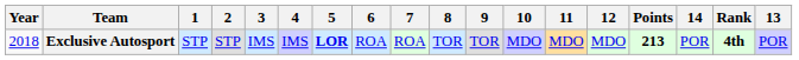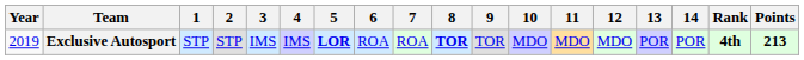columns swapped: 13 <-> Points
Exclusive Autosport | Year: 2018 -> 2019
Exclusive Autosport | 8: normal -> bold
